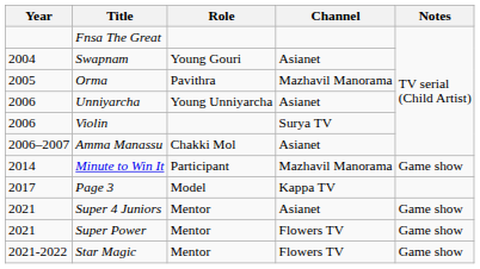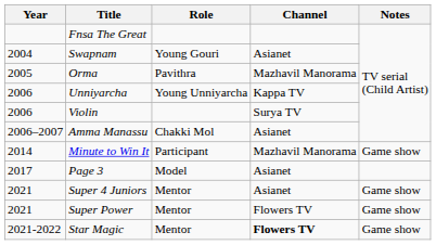Unniyarcha | Channel: Asianet -> Kappa TV
Page 3 | Channel: Kappa TV -> Asianet
Star Magic | Channel: normal -> bold
